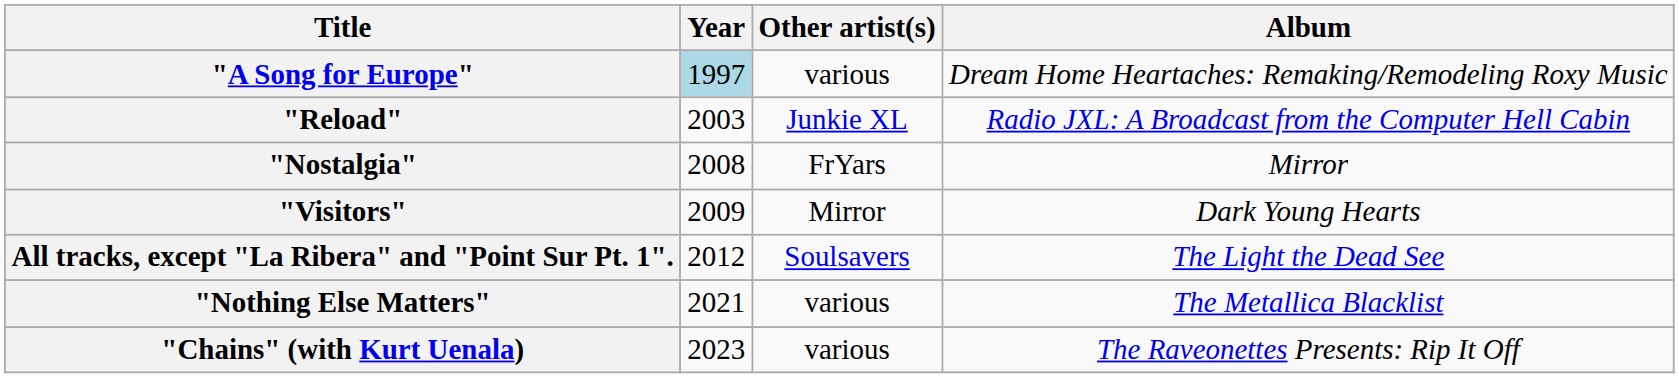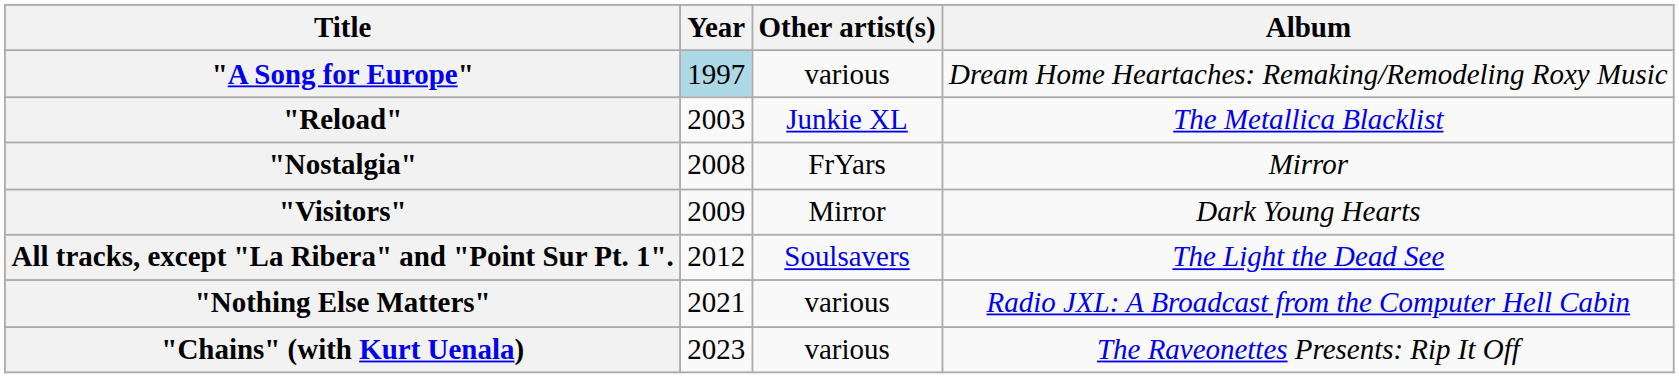"Reload" | Album: Radio JXL: A Broadcast from the Computer Hell Cabin -> The Metallica Blacklist
"Nothing Else Matters" | Album: The Metallica Blacklist -> Radio JXL: A Broadcast from the Computer Hell Cabin
